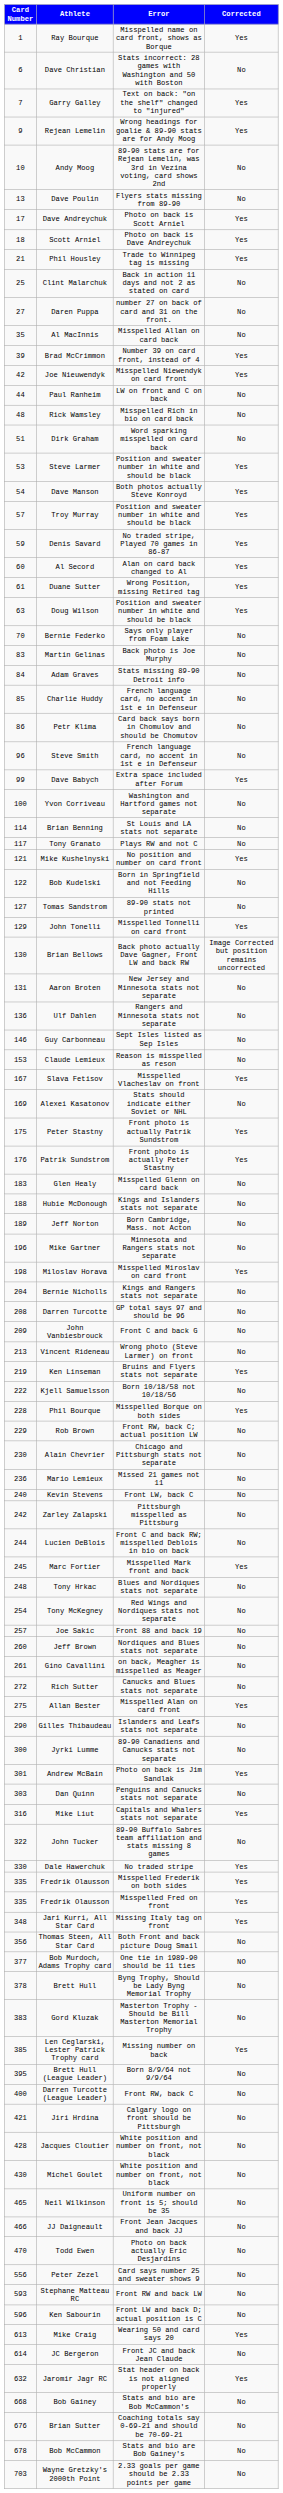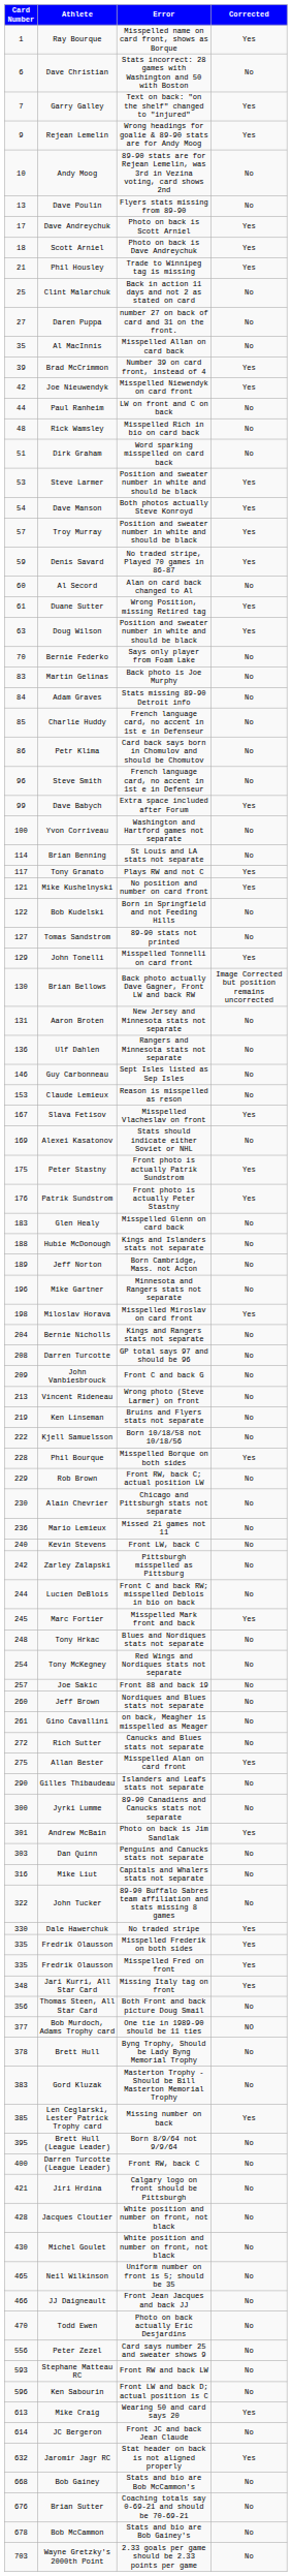Al Secord | Corrected: Yes -> No
Tony Granato | Corrected: No -> Yes
Ken Linseman | Corrected: Yes -> No
Mike Liut | Corrected: Yes -> No
